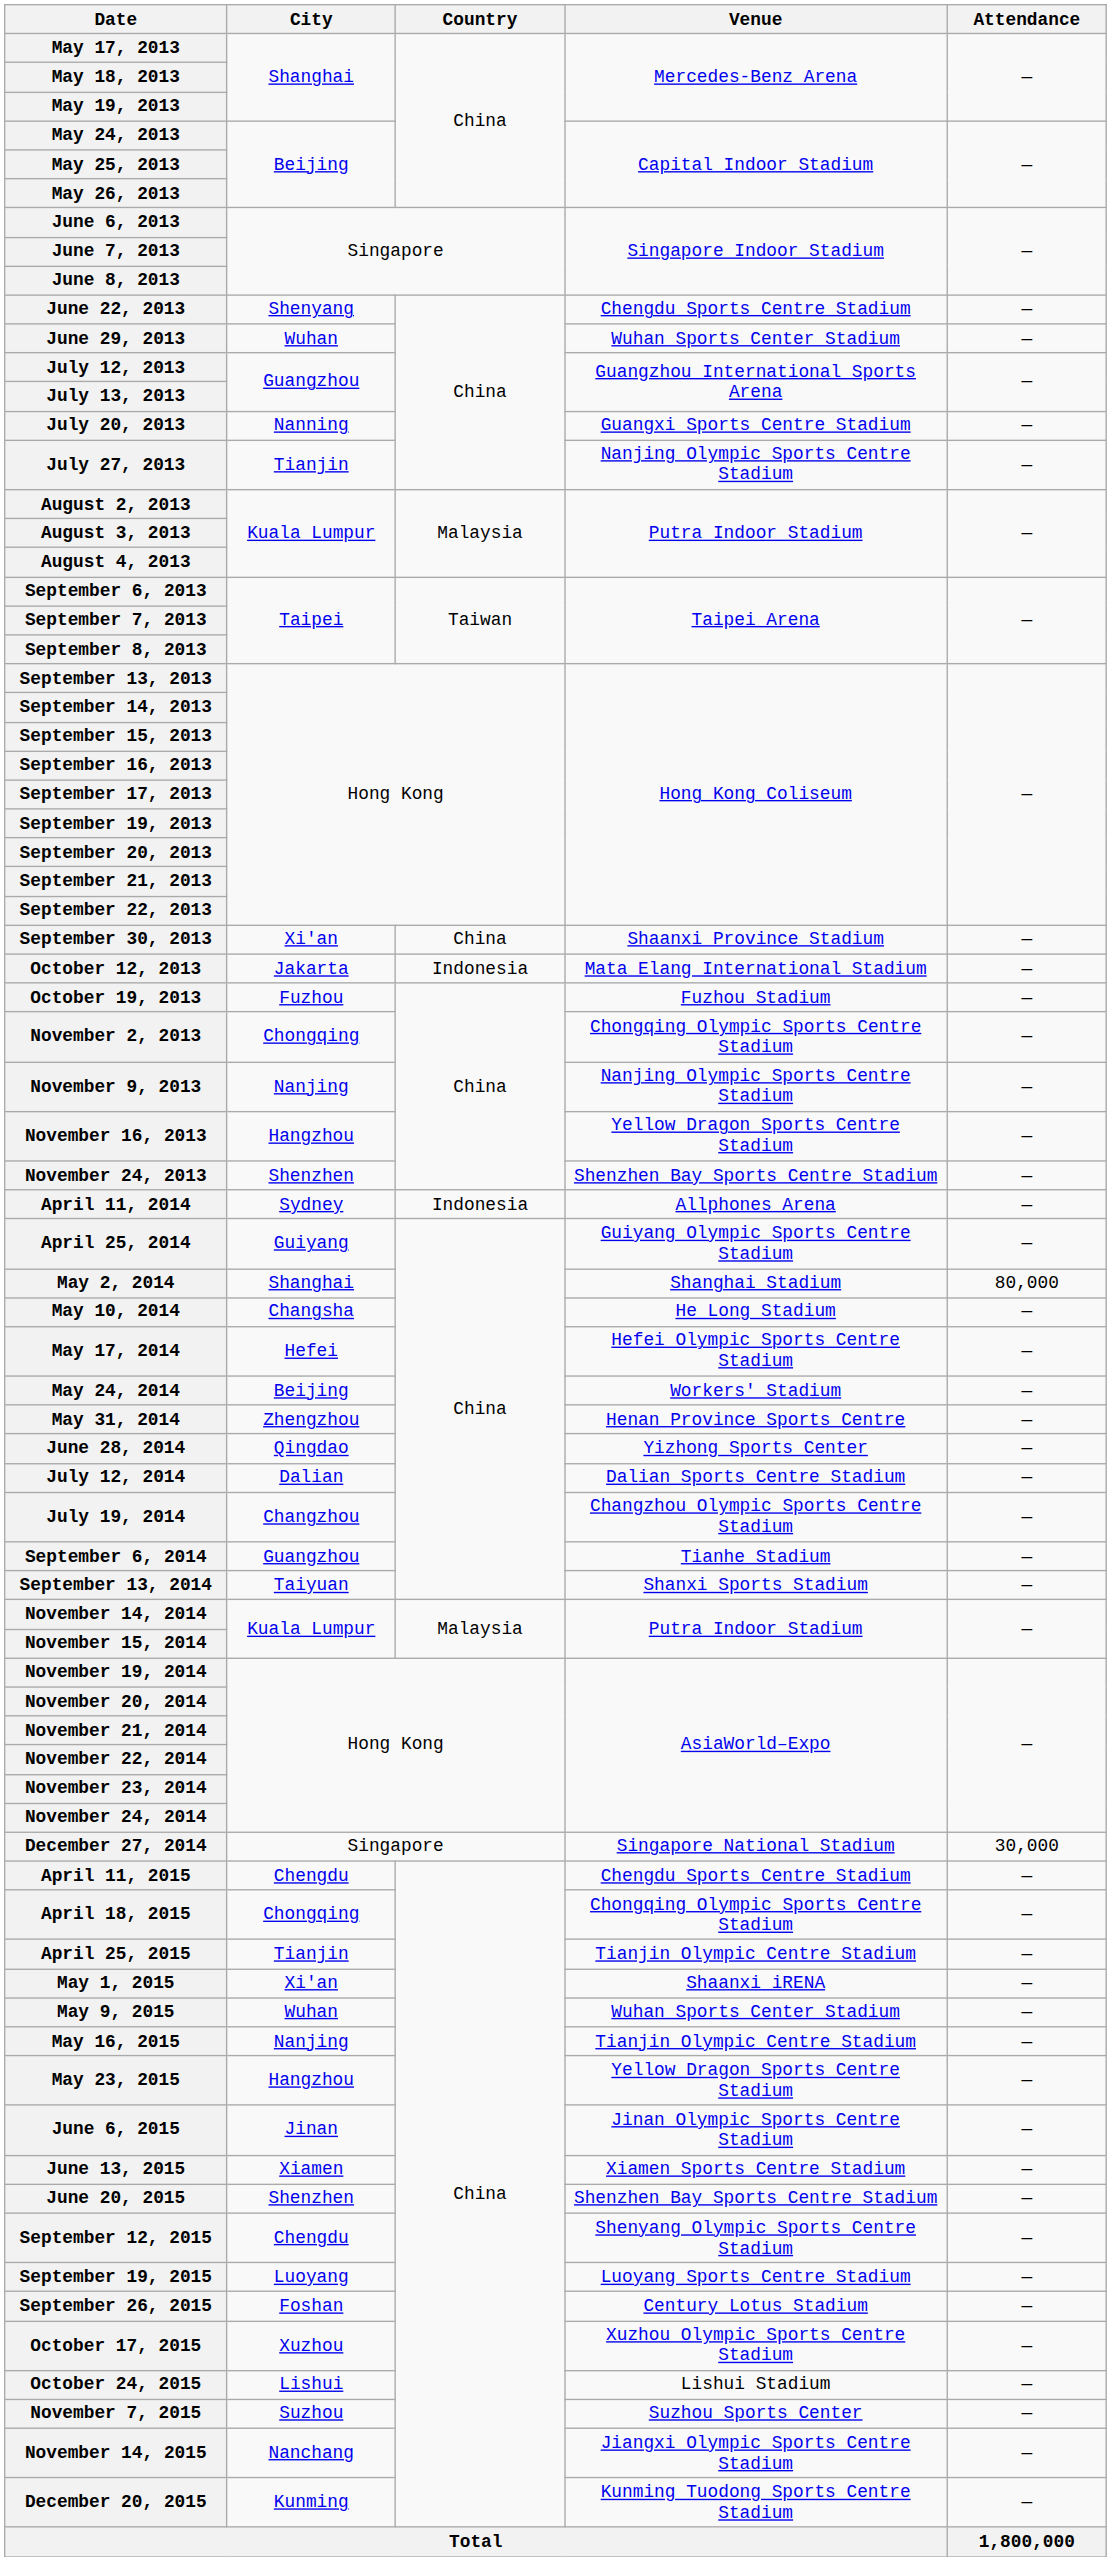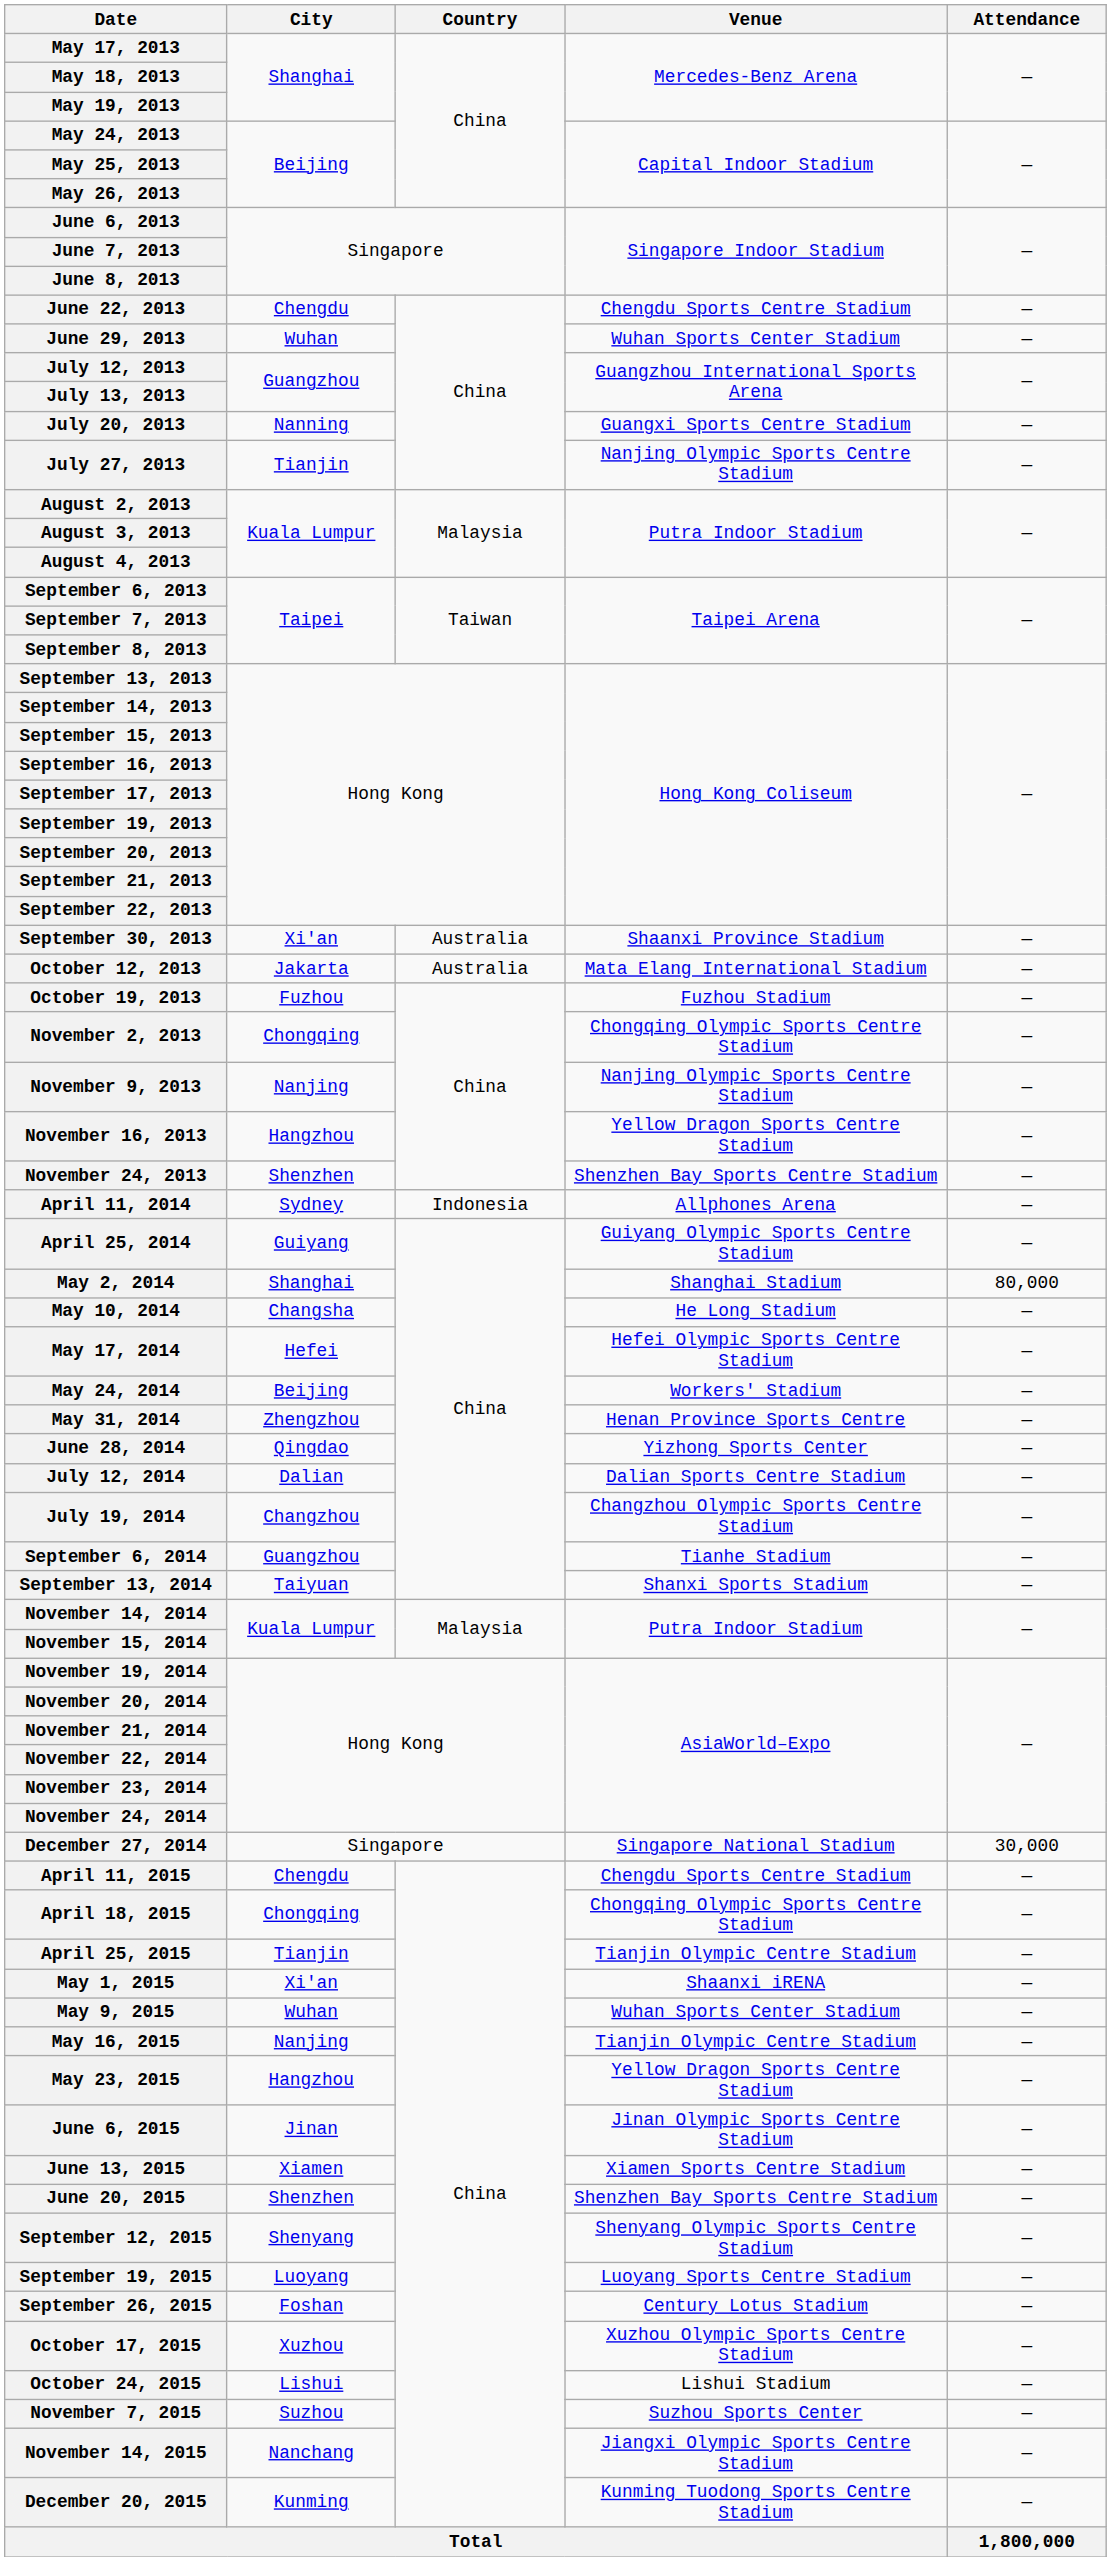June 22, 2013 | City: Shenyang -> Chengdu
September 30, 2013 | Country: China -> Australia
October 12, 2013 | Country: Indonesia -> Australia
September 12, 2015 | City: Chengdu -> Shenyang
